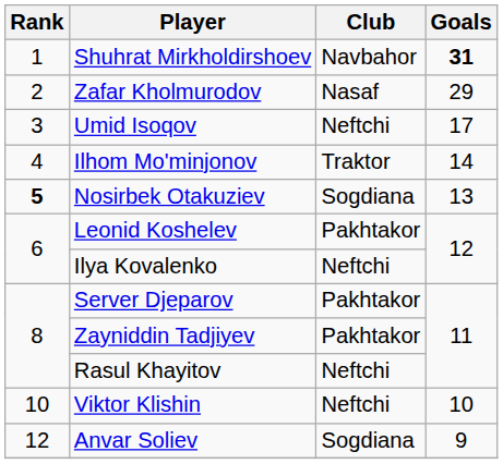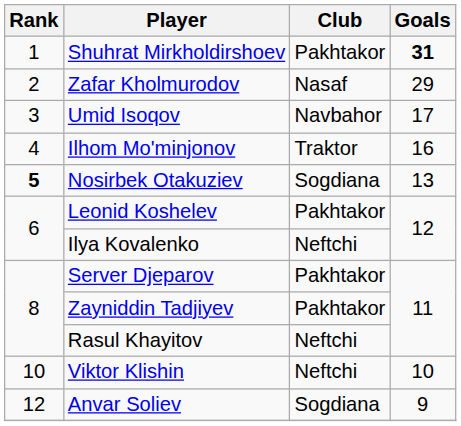Shuhrat Mirkholdirshoev | Club: Navbahor -> Pakhtakor
Umid Isoqov | Club: Neftchi -> Navbahor
Ilhom Mo'minjonov | Goals: 14 -> 16
